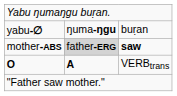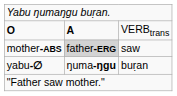rows swapped: yabu-∅ <-> O
mother-ABS | column 3: bold -> normal
